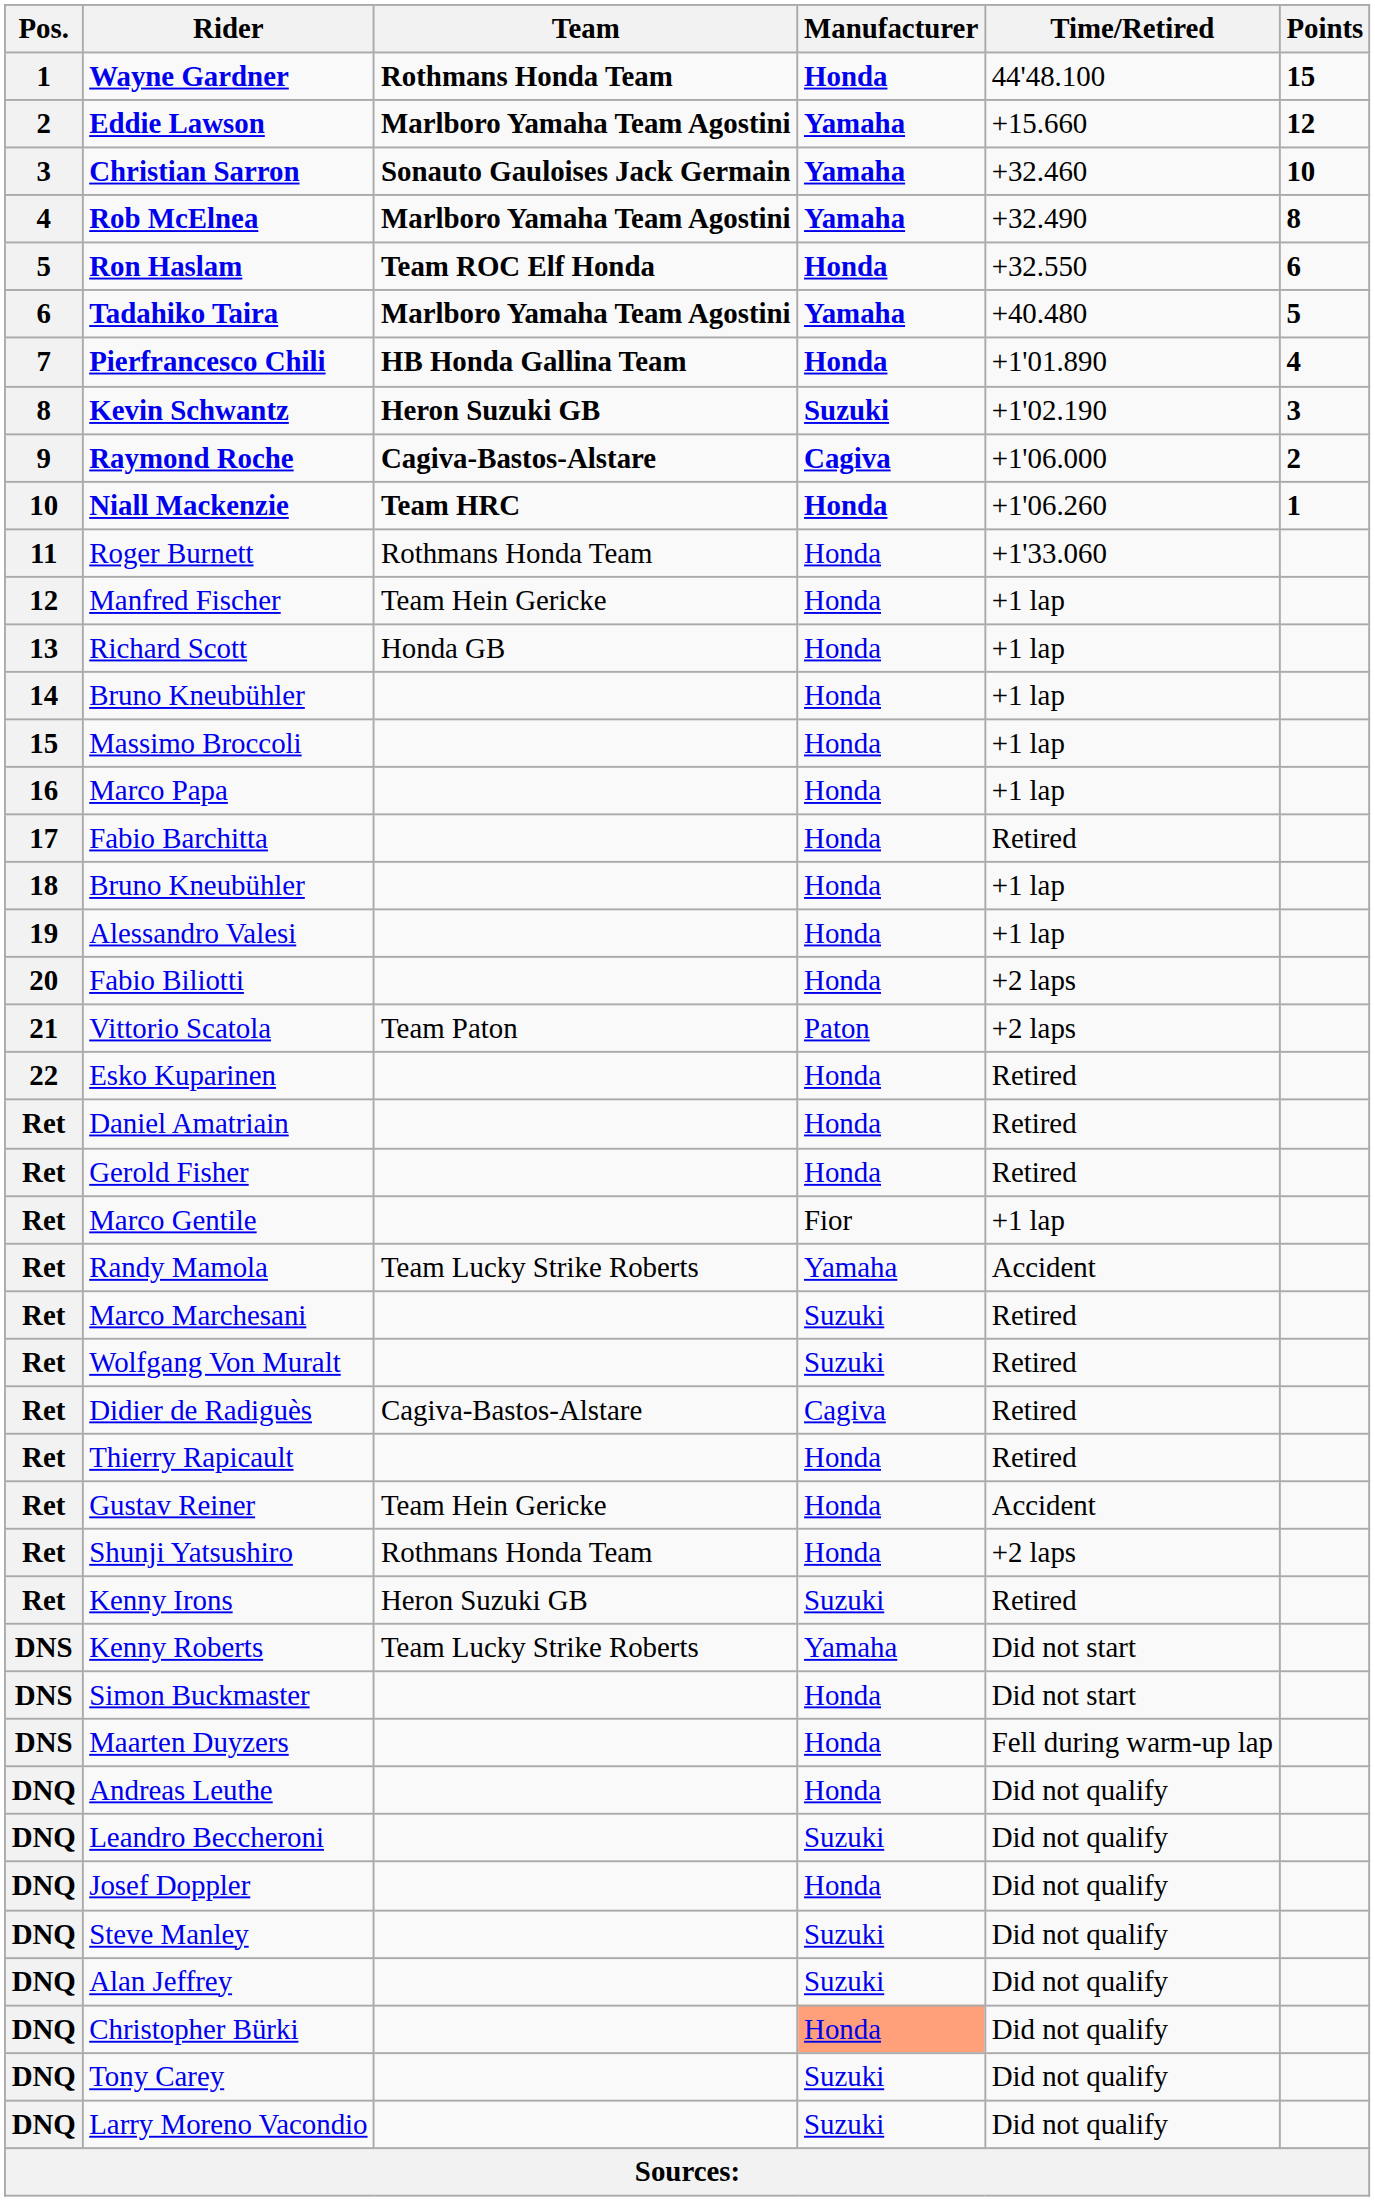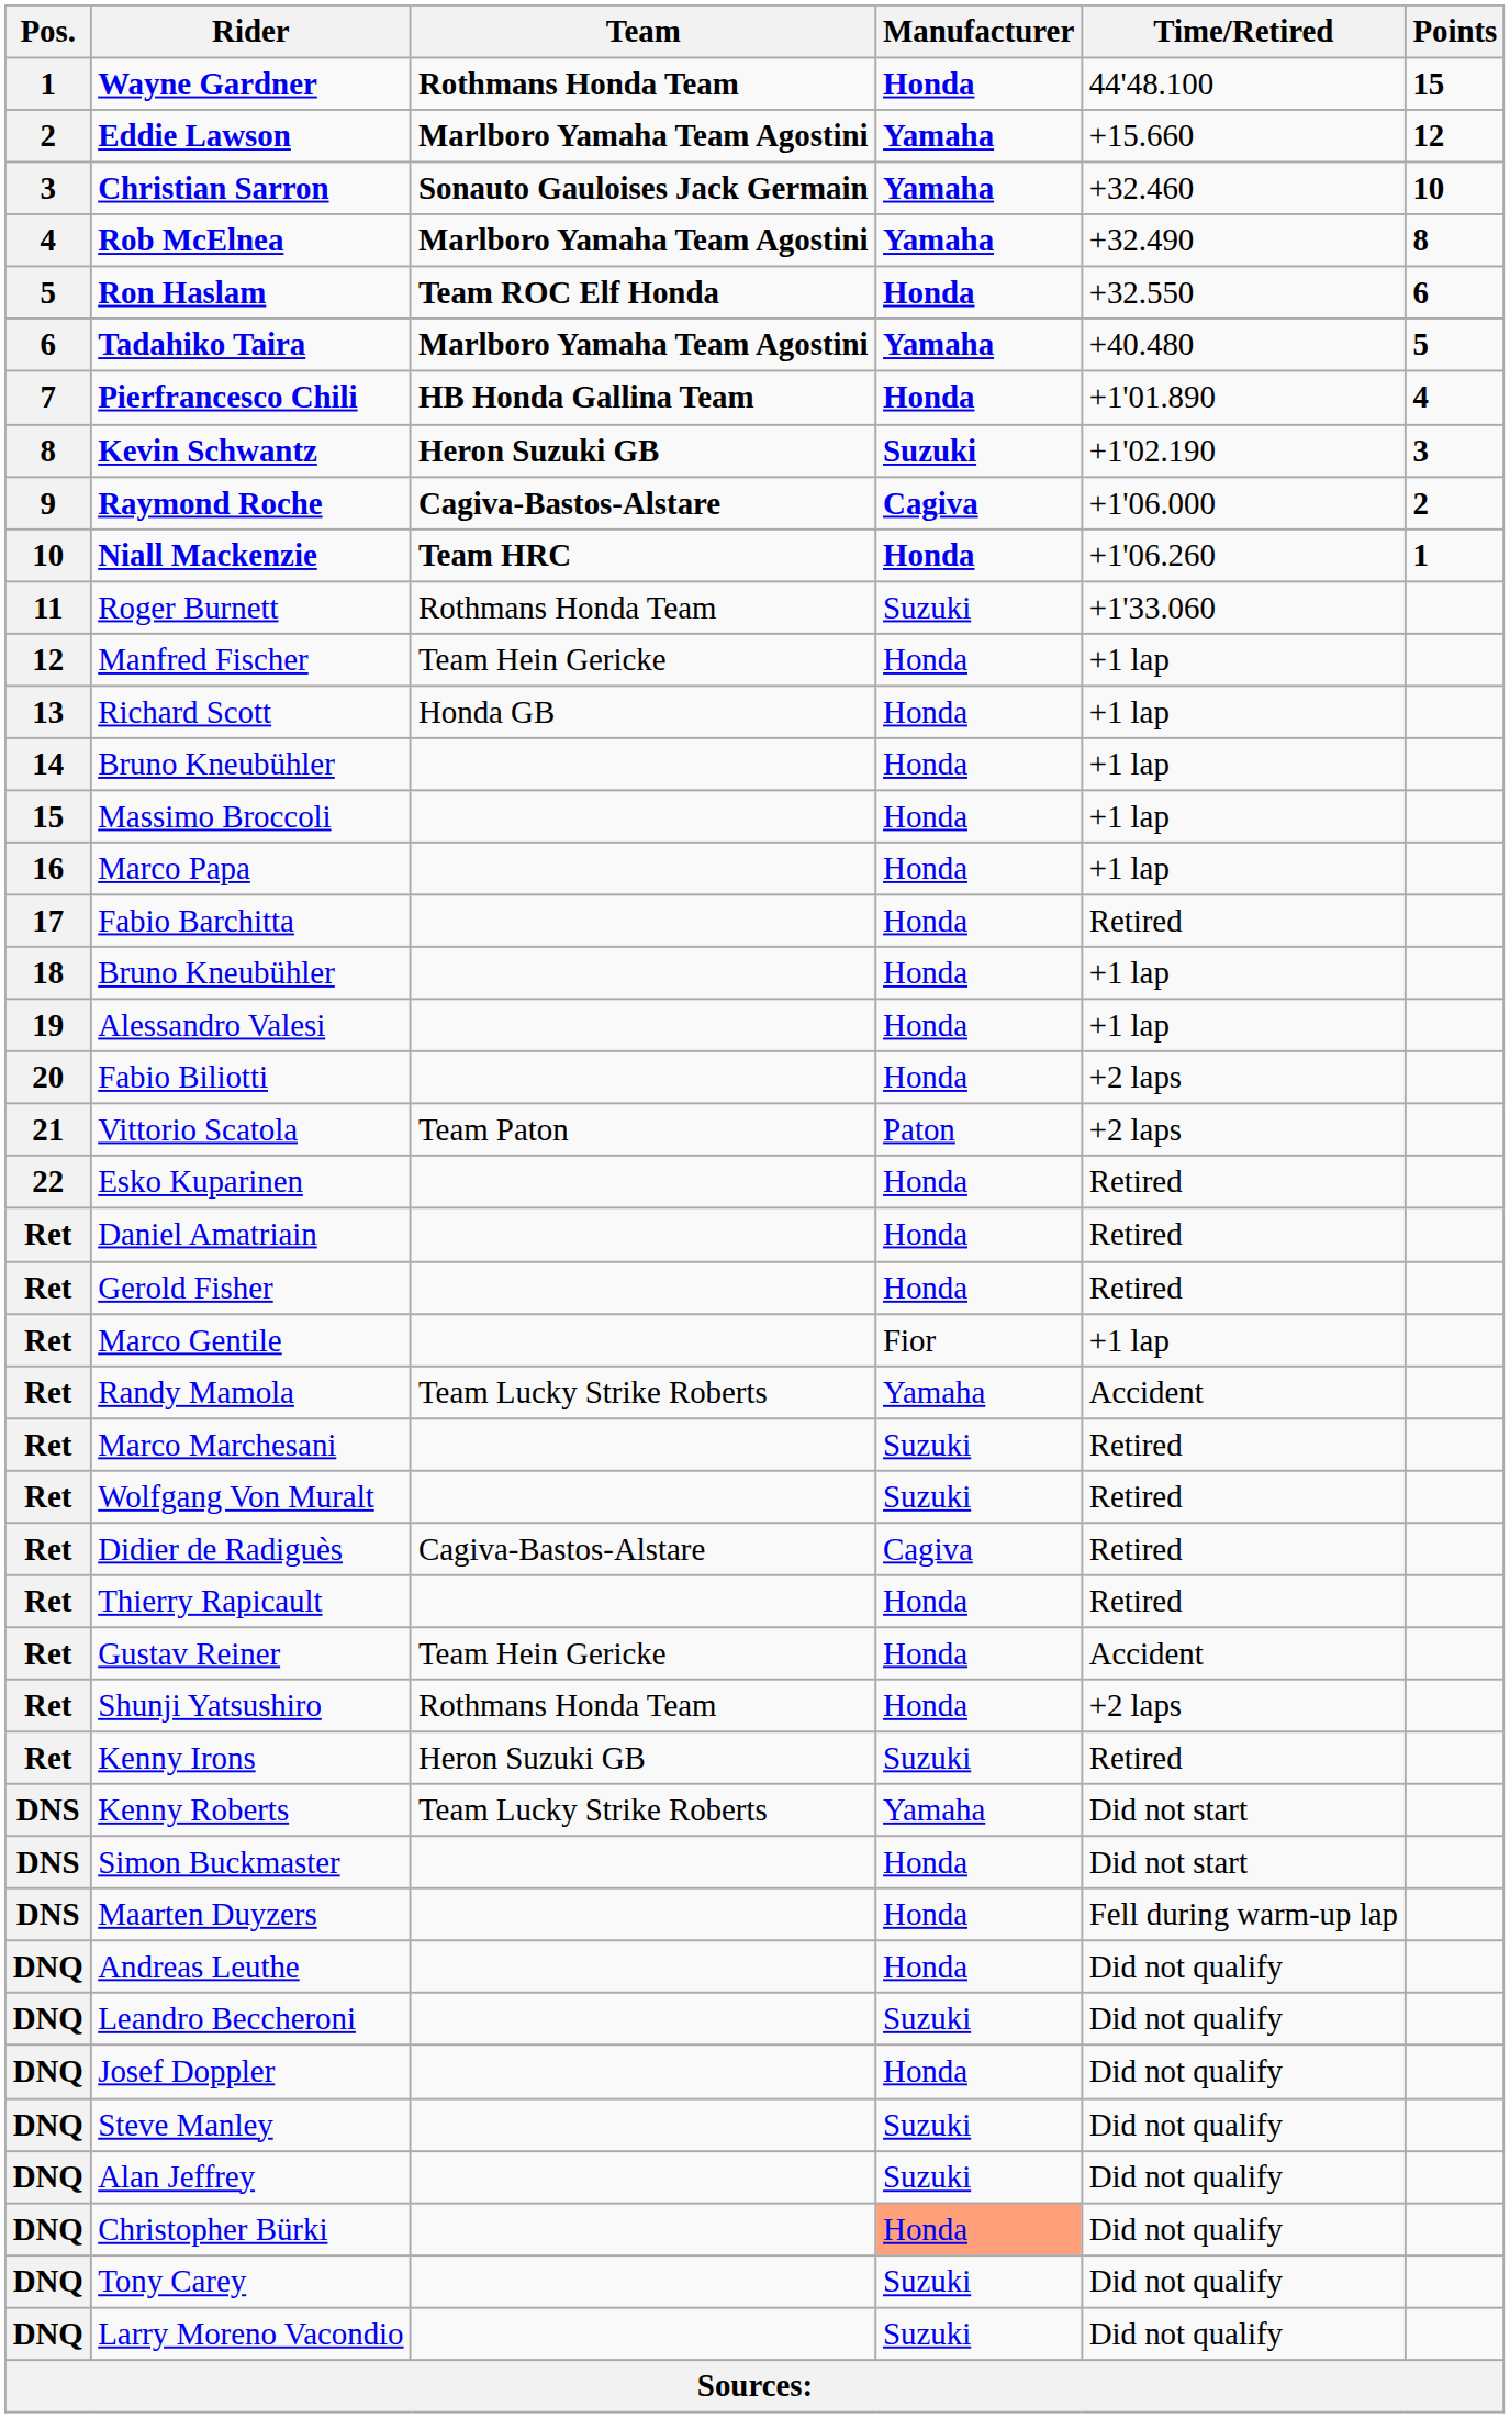Roger Burnett | Manufacturer: Honda -> Suzuki
